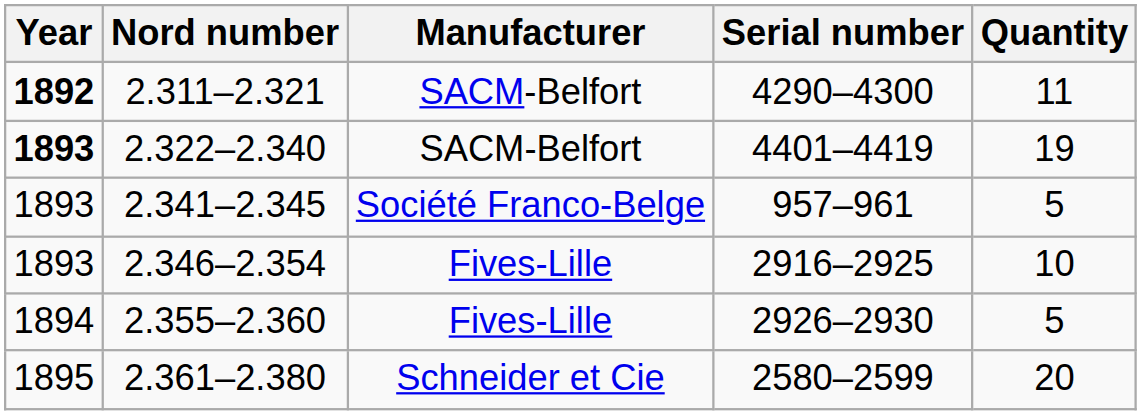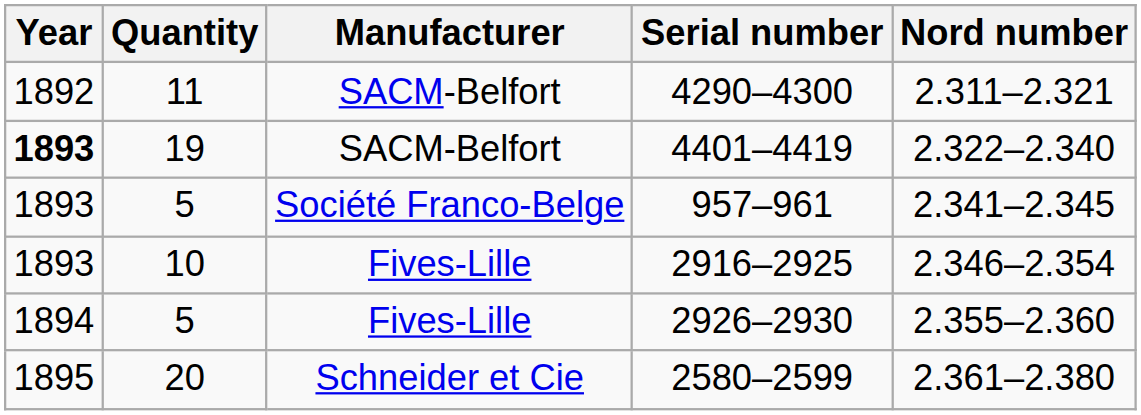columns swapped: Quantity <-> Nord number
4290–4300 | Year: bold -> normal
